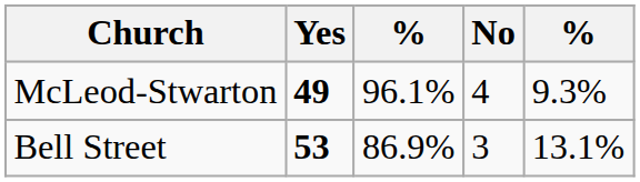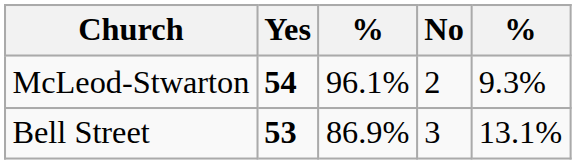McLeod-Stwarton | Yes: 49 -> 54
McLeod-Stwarton | No: 4 -> 2
